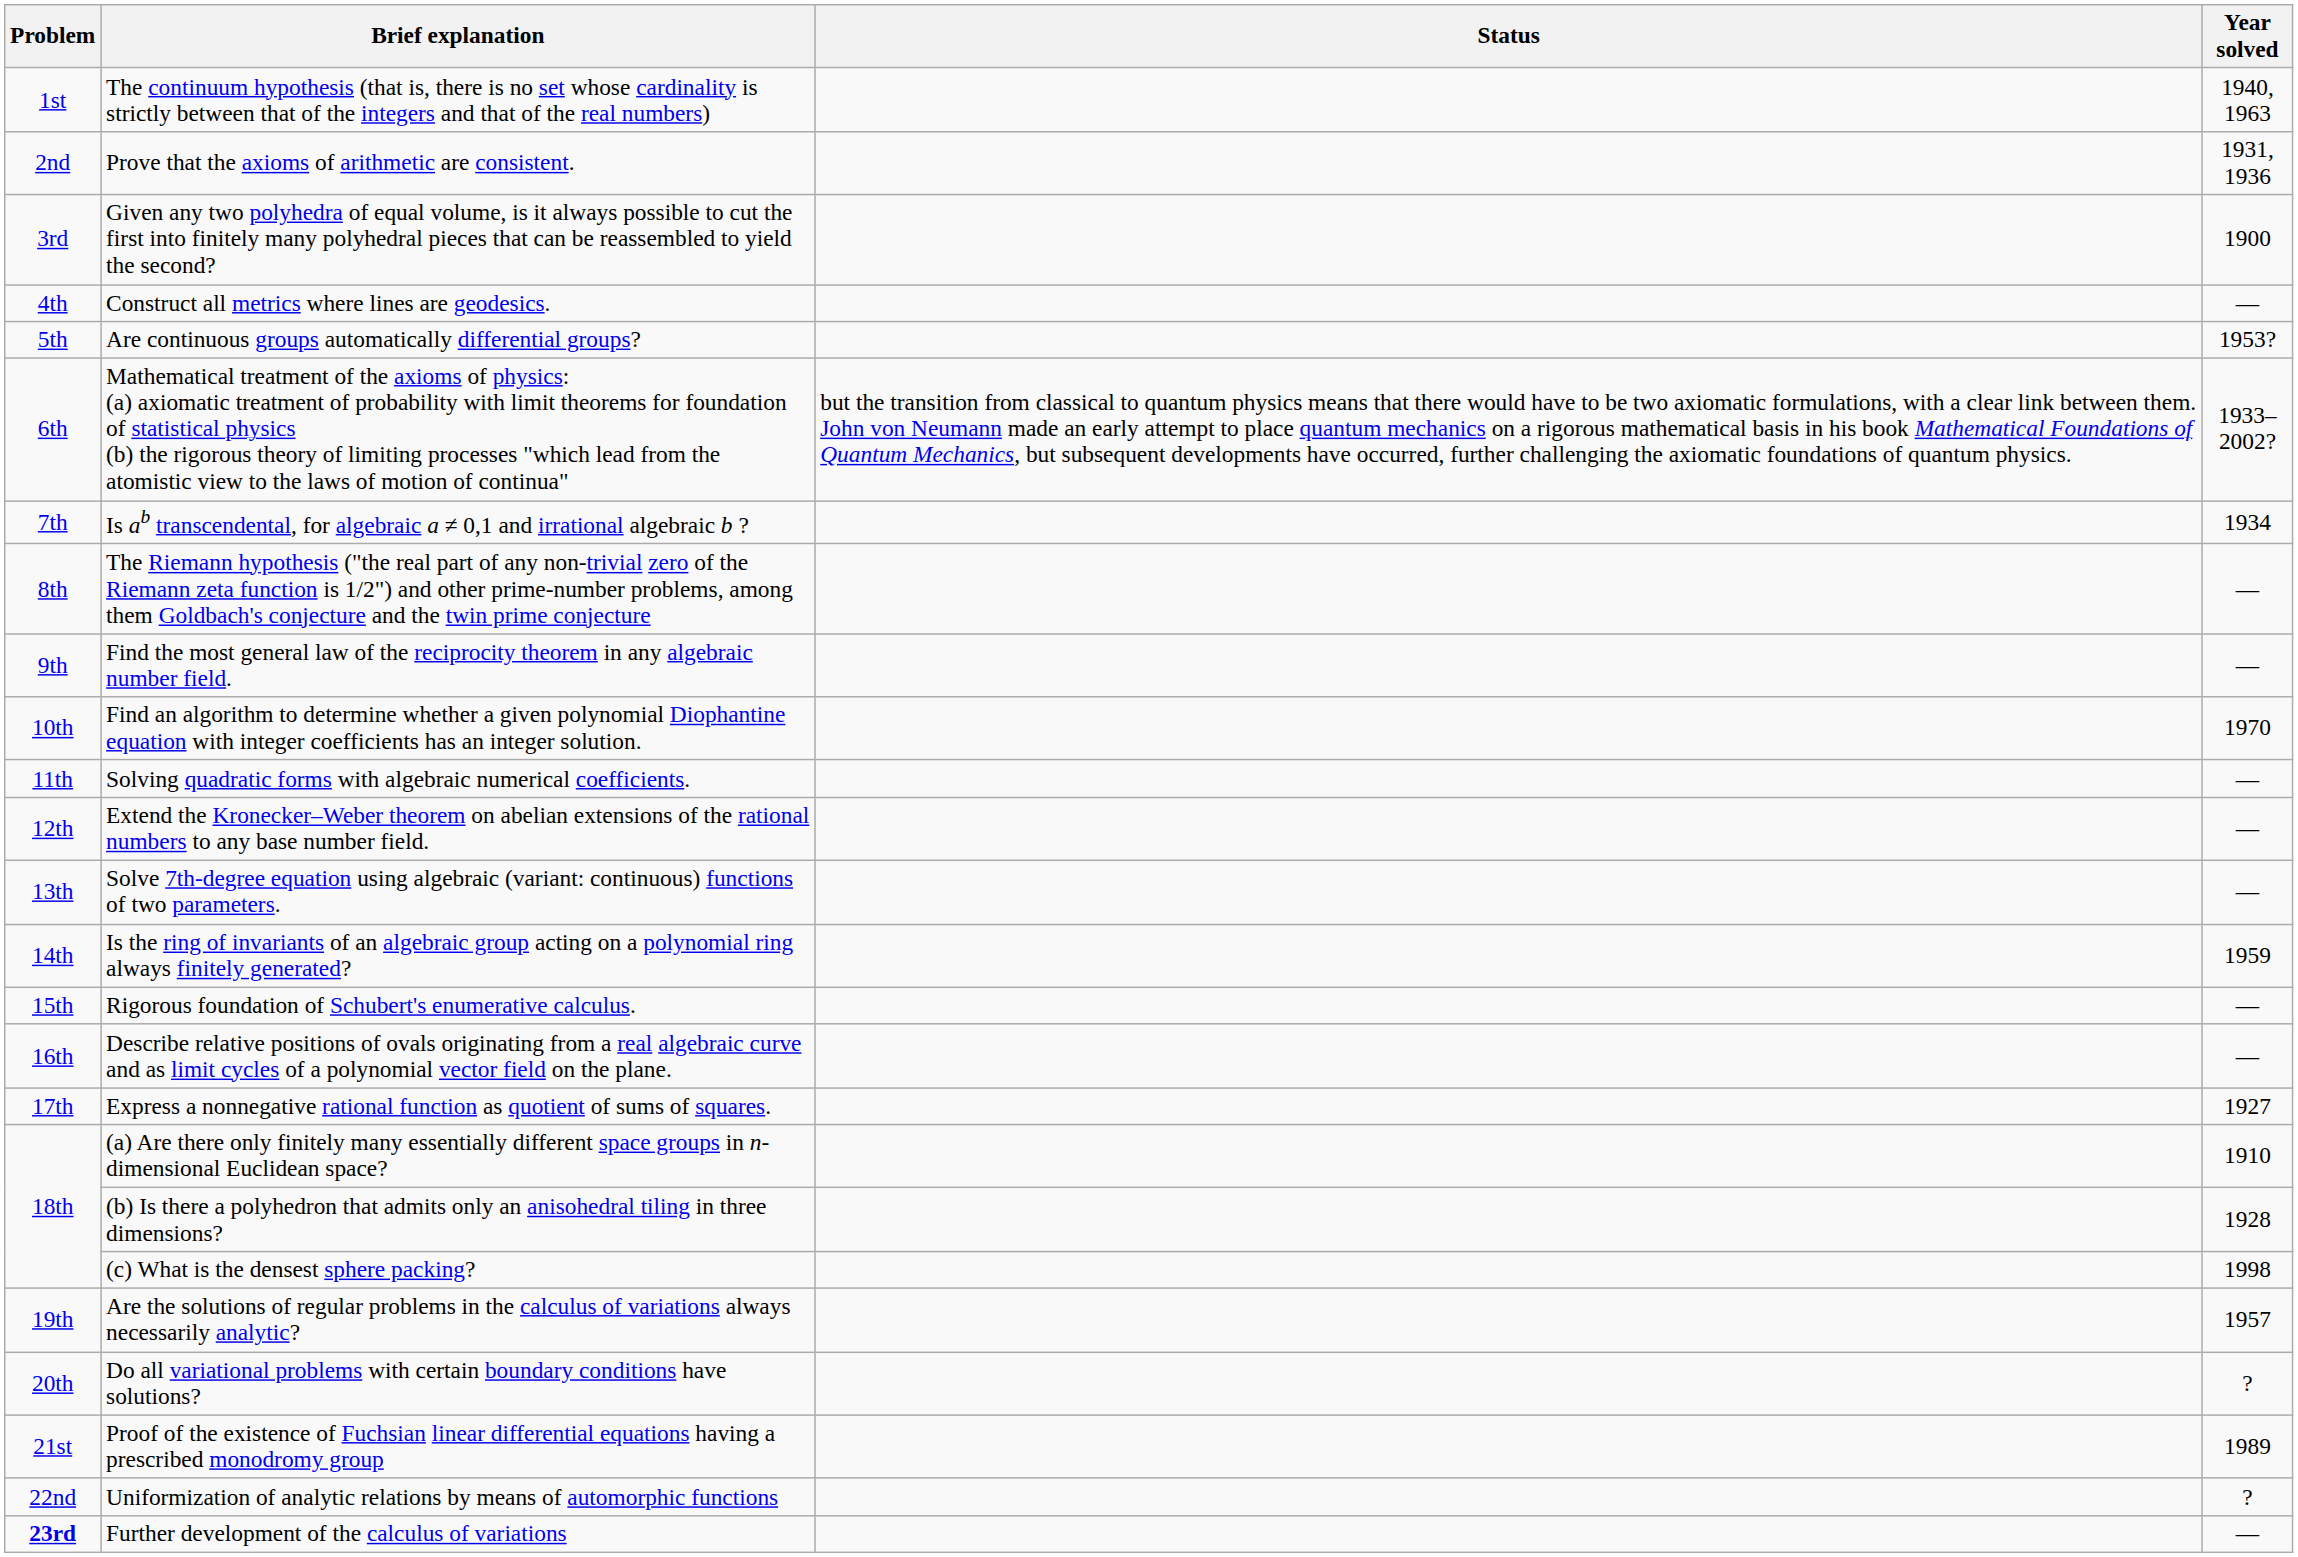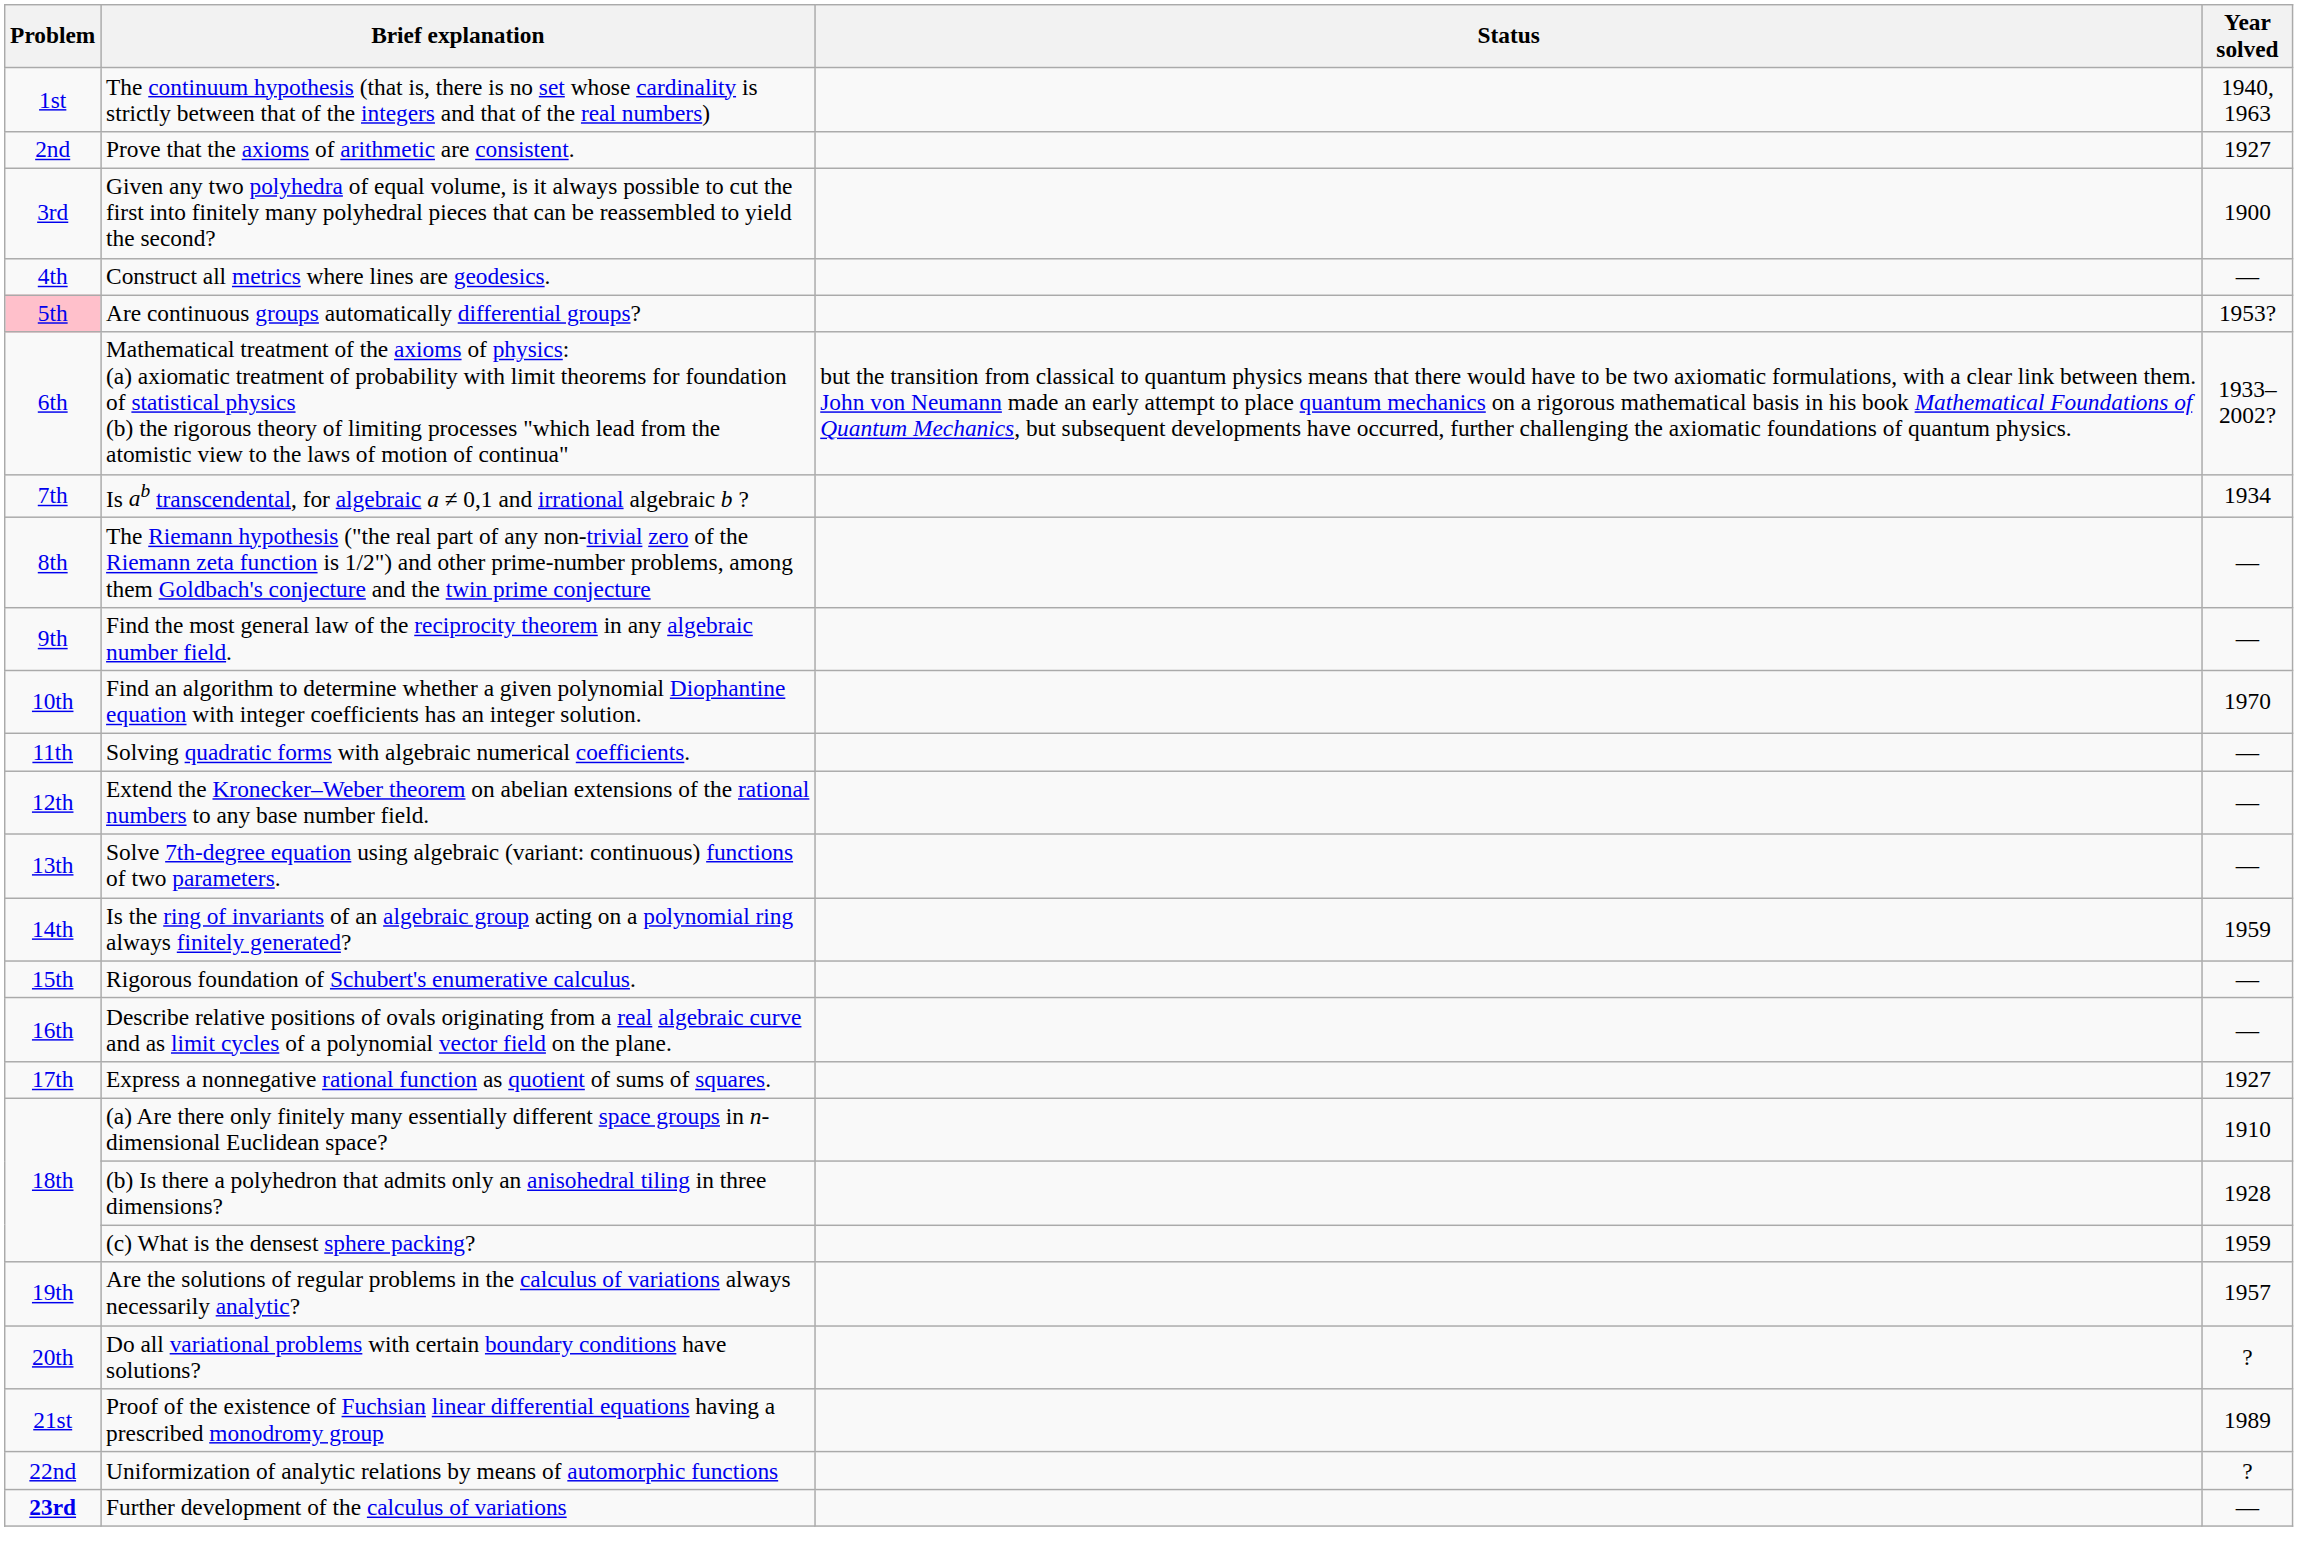Prove that the axioms of arithmetic are consistent. | Year solved: 1931, 1936 -> 1927
Are continuous groups automatically differential groups? | Problem: no background -> pink background
(c) What is the densest sphere packing? | Year solved: 1998 -> 1959
